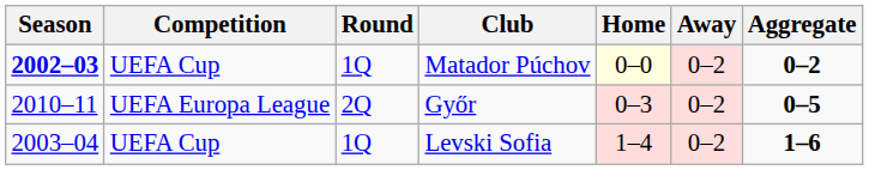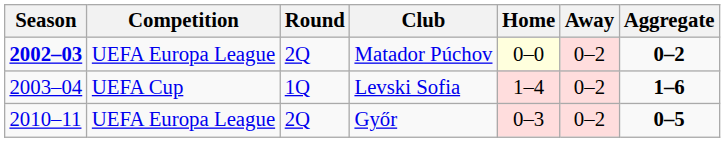Matador Púchov | Competition: UEFA Cup -> UEFA Europa League
Matador Púchov | Round: 1Q -> 2Q
rows swapped: Levski Sofia <-> Győr
